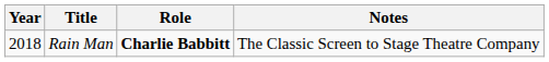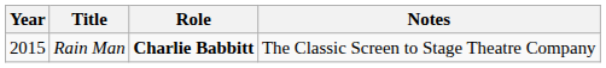Rain Man | Year: 2018 -> 2015
